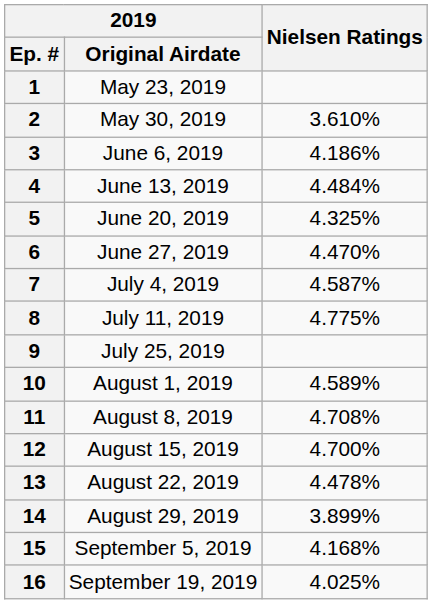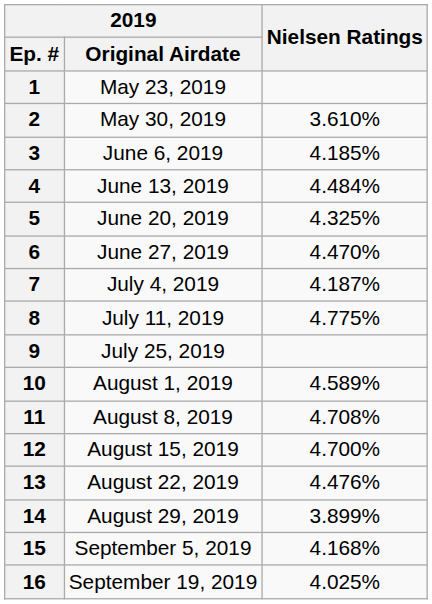3 | Nielsen Ratings: 4.186% -> 4.185%
7 | Nielsen Ratings: 4.587% -> 4.187%
13 | Nielsen Ratings: 4.478% -> 4.476%
